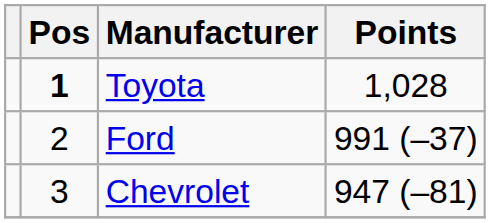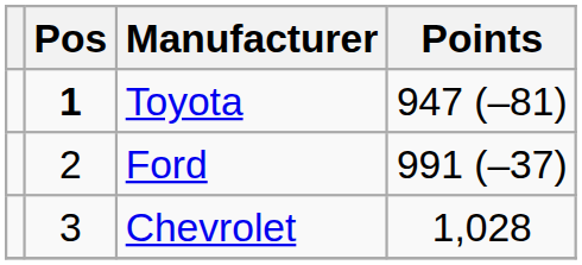Toyota | Points: 1,028 -> 947 (–81)
Chevrolet | Points: 947 (–81) -> 1,028
